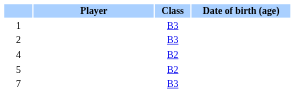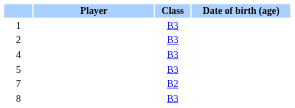4 | Class: B2 -> B3
5 | Class: B2 -> B3
7 | Class: B3 -> B2
+ row: 8 | B3
